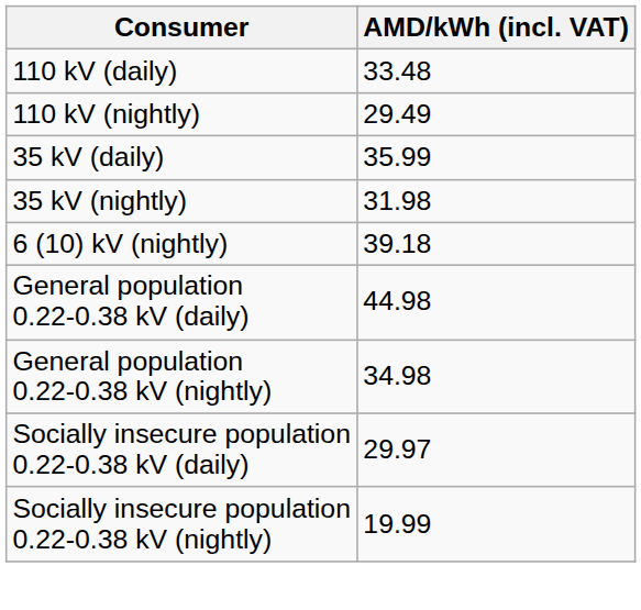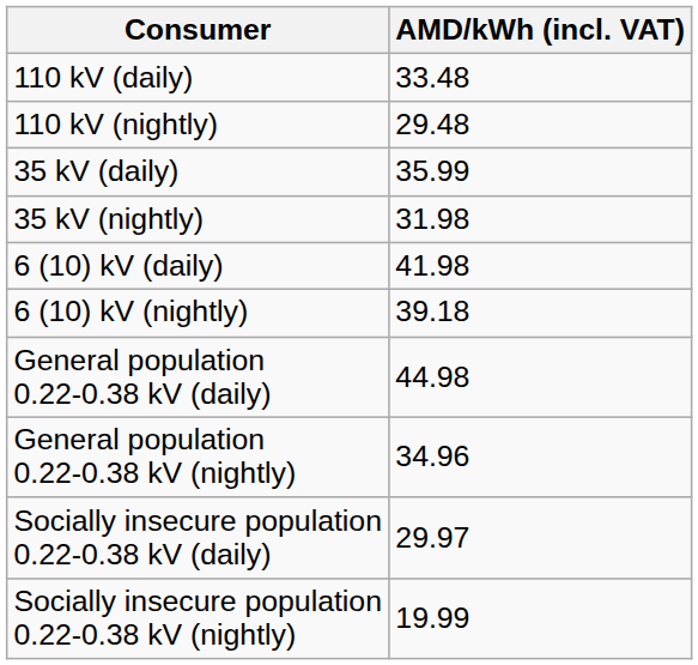110 kV (nightly) | AMD/kWh (incl. VAT): 29.49 -> 29.48
+ row: 6 (10) kV (daily) | 41.98
General population 0.22-0.38 kV (nightly) | AMD/kWh (incl. VAT): 34.98 -> 34.96
